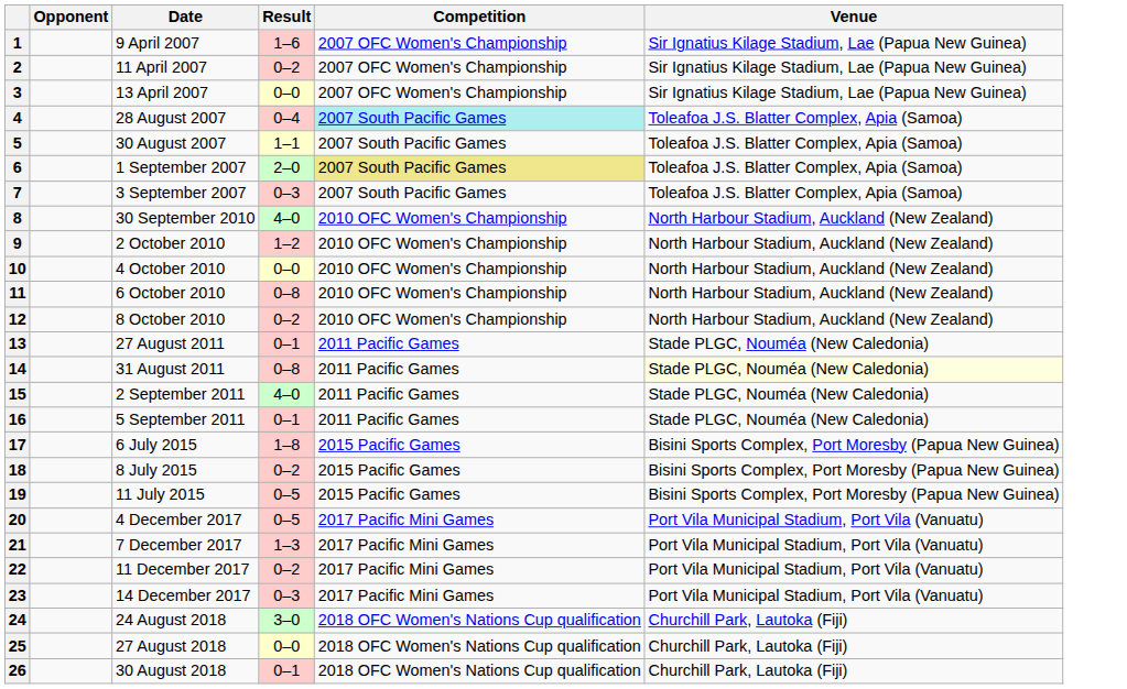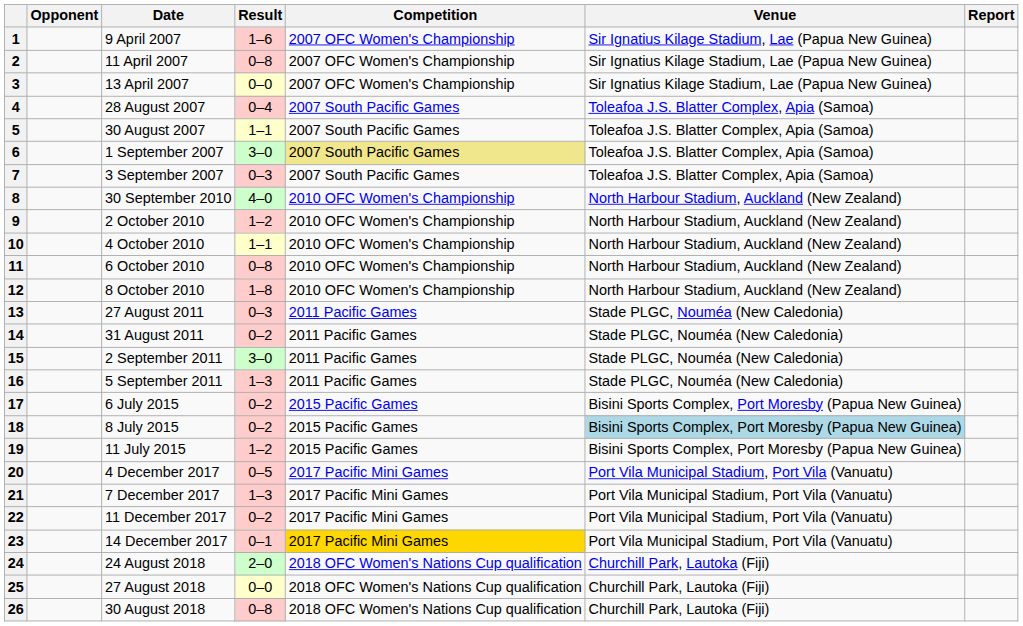+ column: Report
2 | Result: 0–2 -> 0–8
4 | Competition: paleturquoise background -> no background
6 | Result: 2–0 -> 3–0
10 | Result: 0–0 -> 1–1
12 | Result: 0–2 -> 1–8
13 | Result: 0–1 -> 0–3
14 | Result: 0–8 -> 0–2
14 | Venue: lightyellow background -> no background
15 | Result: 4–0 -> 3–0
16 | Result: 0–1 -> 1–3
17 | Result: 1–8 -> 0–2
18 | Venue: no background -> lightblue background
19 | Result: 0–5 -> 1–2
23 | Result: 0–3 -> 0–1
23 | Competition: no background -> gold background
24 | Result: 3–0 -> 2–0
26 | Result: 0–1 -> 0–8
